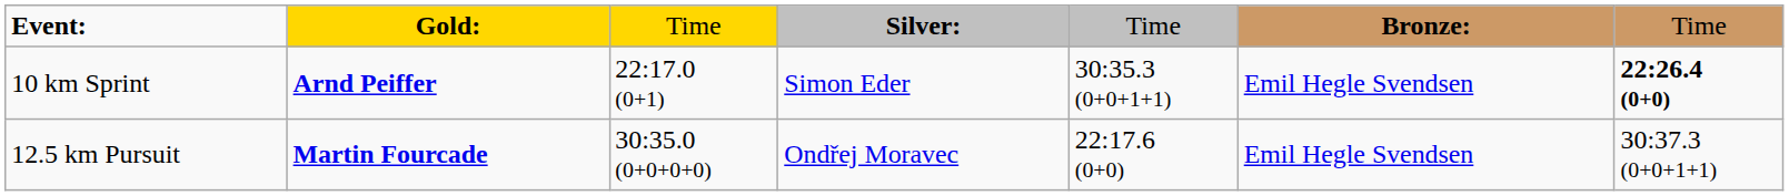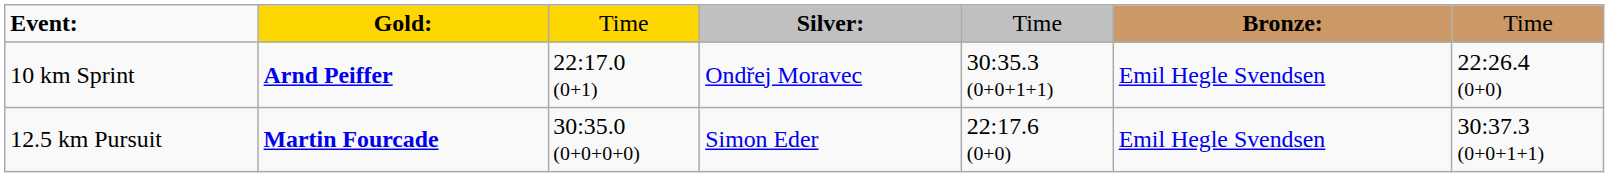10 km Sprint | column 4: Simon Eder -> Ondřej Moravec
10 km Sprint | column 7: bold -> normal
12.5 km Pursuit | column 4: Ondřej Moravec -> Simon Eder
